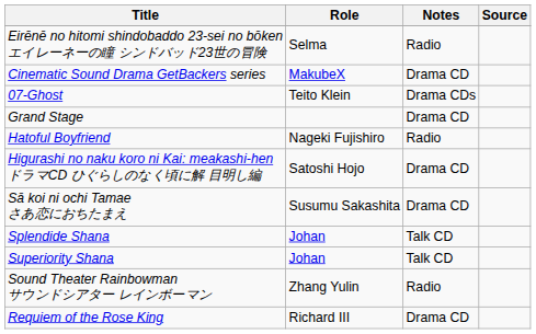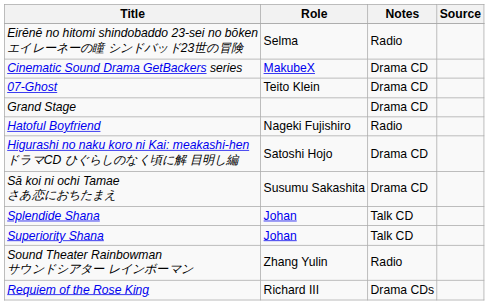07-Ghost | Notes: Drama CDs -> Drama CD
Requiem of the Rose King | Notes: Drama CD -> Drama CDs
